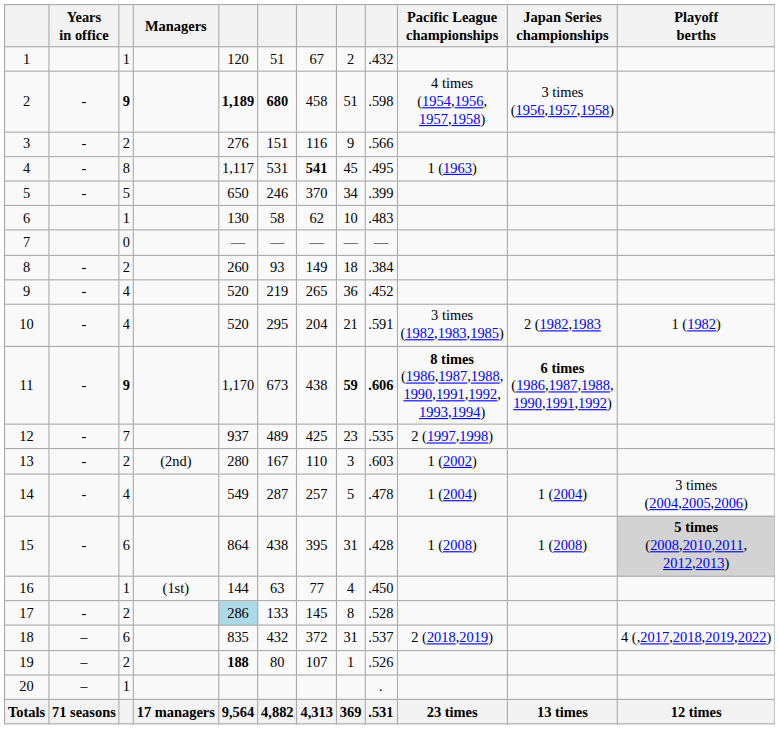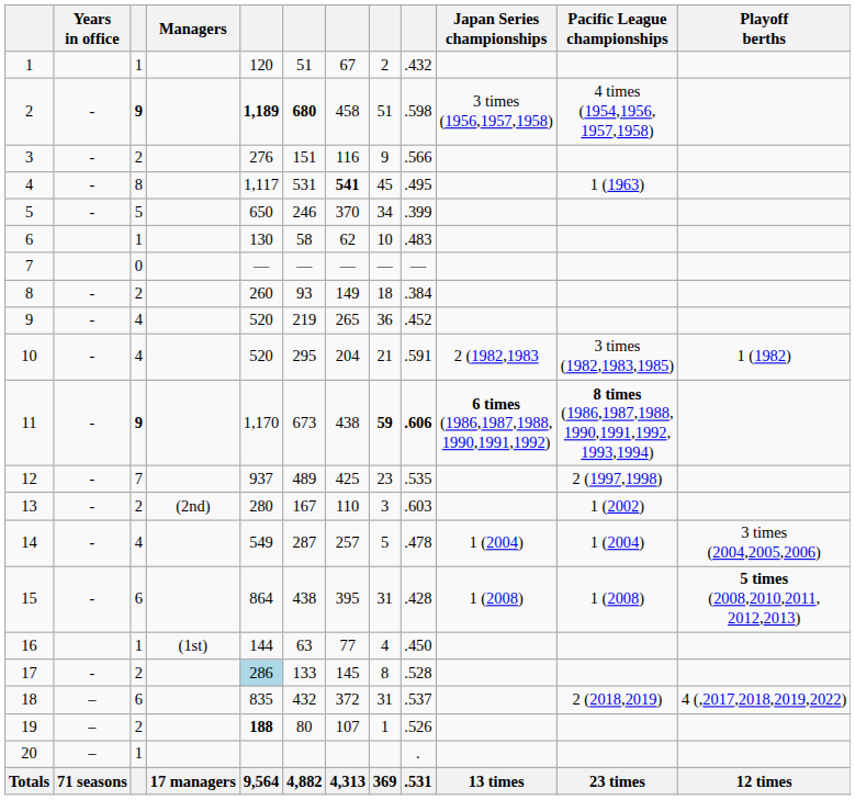columns swapped: Pacific League championships <-> Japan Series championships
15 | Playoff berths: lightgrey background -> no background
